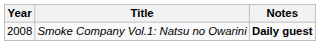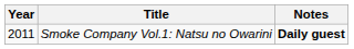Smoke Company Vol.1: Natsu no Owarini | Year: 2008 -> 2011
